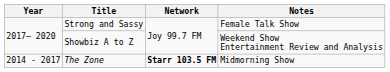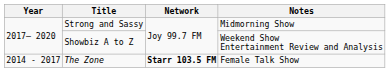Strong and Sassy | Notes: Female Talk Show -> Midmorning Show
The Zone | Notes: Midmorning Show -> Female Talk Show
